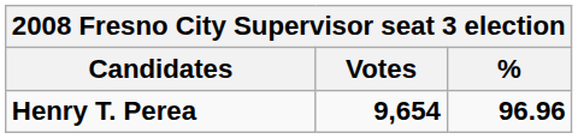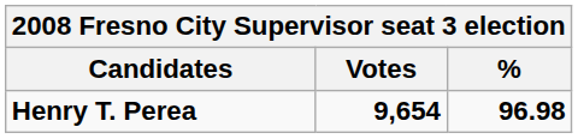Henry T. Perea | %: 96.96 -> 96.98
